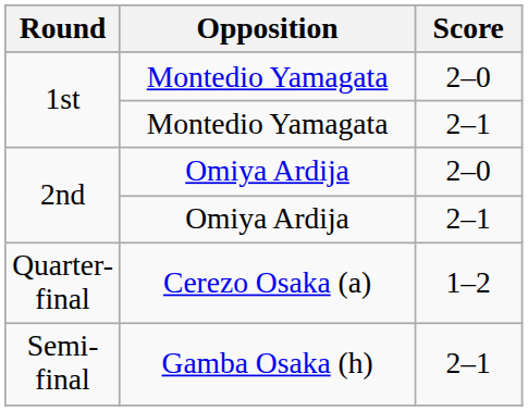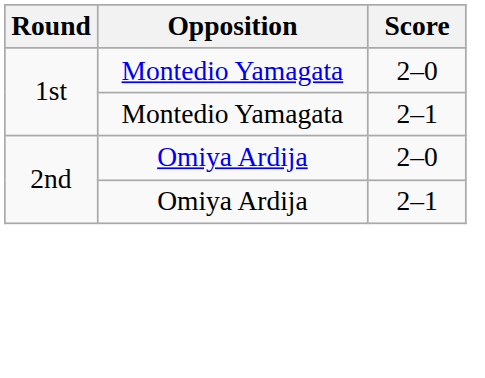- row: Quarter-final | Cerezo Osaka (a) | 1–2
- row: Semi-final | Gamba Osaka (h) | 2–1
